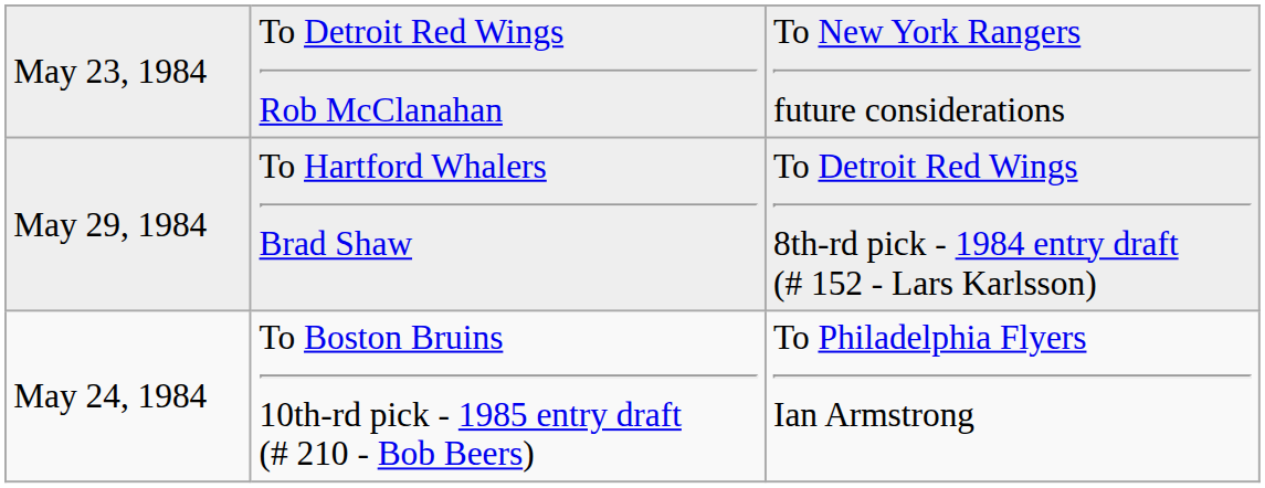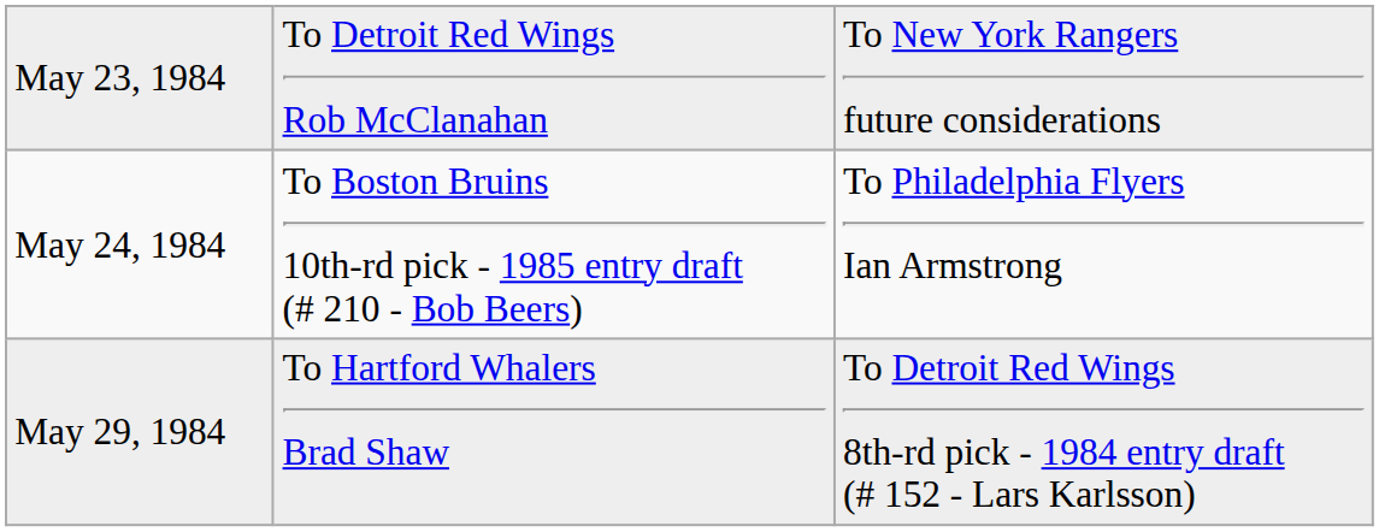rows swapped: May 24, 1984 <-> May 29, 1984
